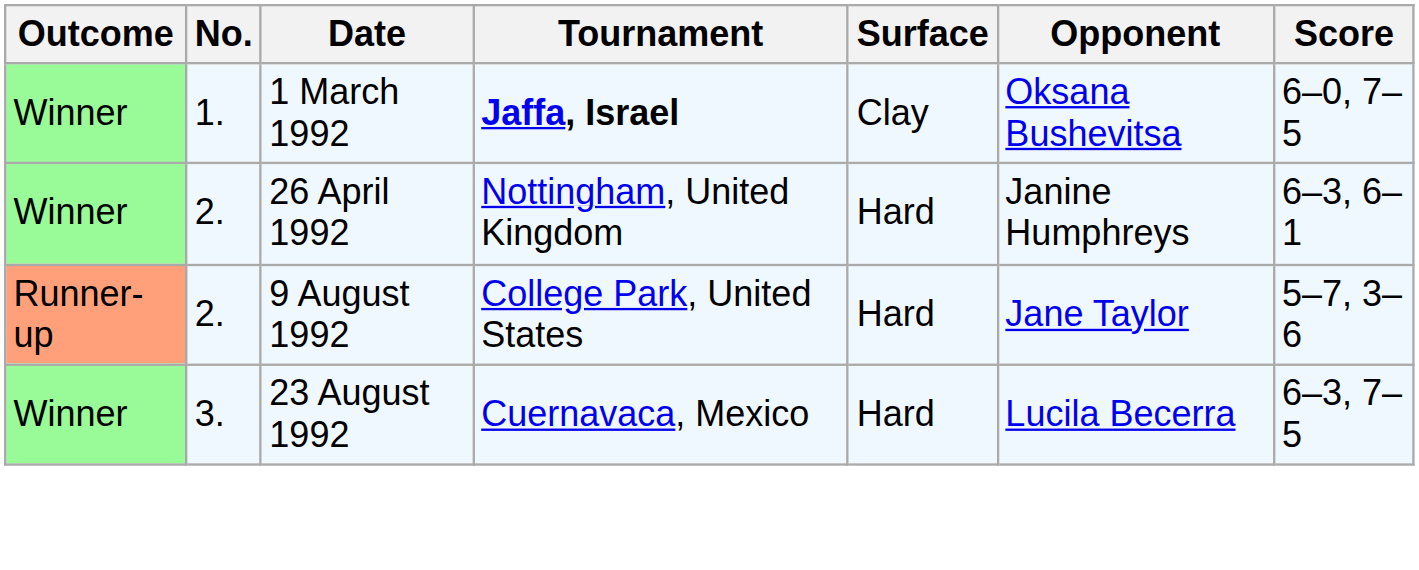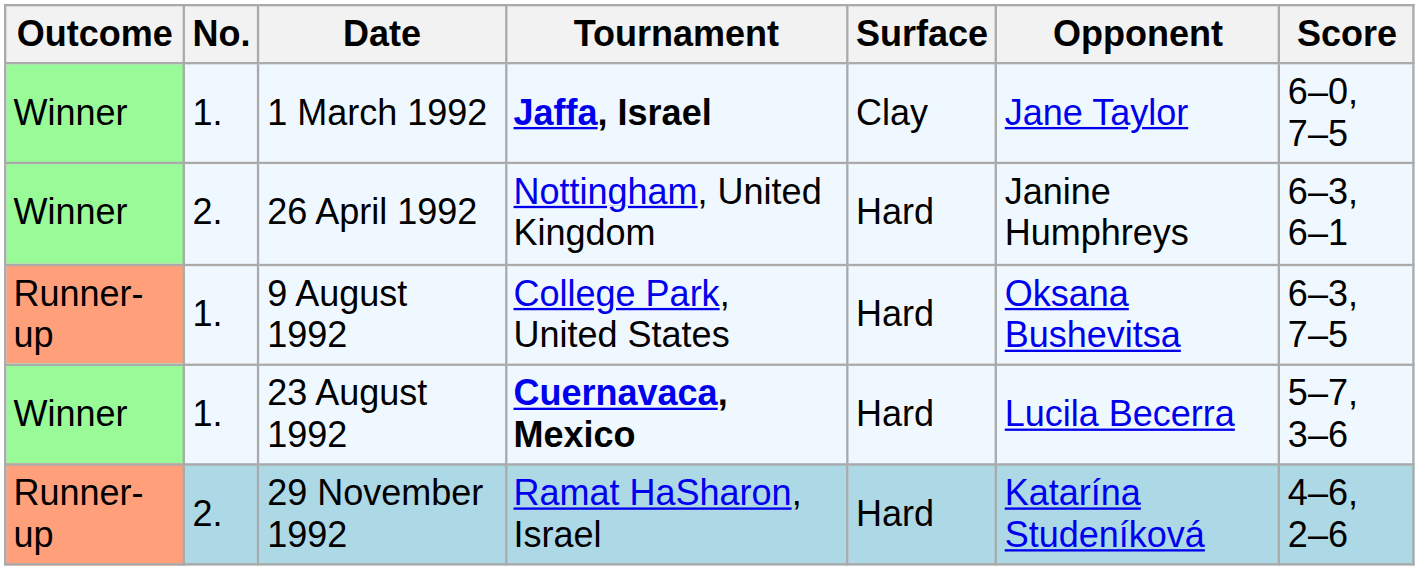1 March 1992 | Opponent: Oksana Bushevitsa -> Jane Taylor
9 August 1992 | No.: 2. -> 1.
9 August 1992 | Opponent: Jane Taylor -> Oksana Bushevitsa
9 August 1992 | Score: 5–7, 3–6 -> 6–3, 7–5
23 August 1992 | No.: 3. -> 1.
23 August 1992 | Tournament: normal -> bold
23 August 1992 | Score: 6–3, 7–5 -> 5–7, 3–6
+ row: Runner-up | 2. | 29 November 1992 | Ramat HaSharon, Israel | Hard | Katarína Studeníková | 4–6, 2–6
